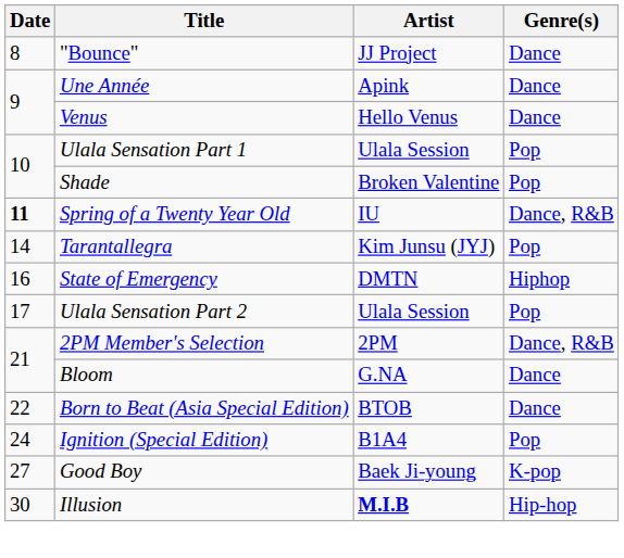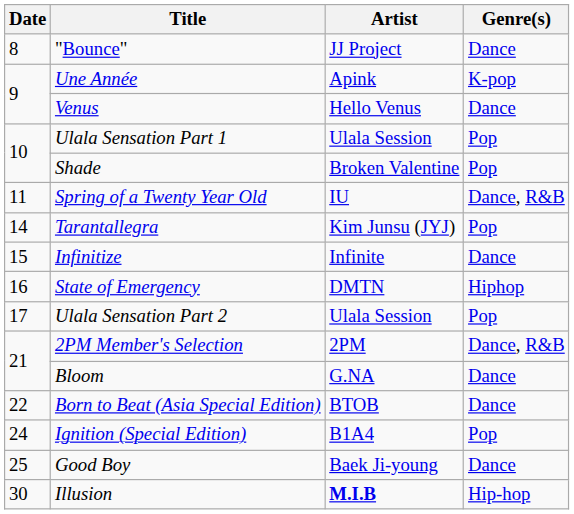Une Année | Genre(s): Dance -> K-pop
Spring of a Twenty Year Old | Date: bold -> normal
+ row: 15 | Infinitize | Infinite | Dance
Good Boy | Date: 27 -> 25
Good Boy | Genre(s): K-pop -> Dance
